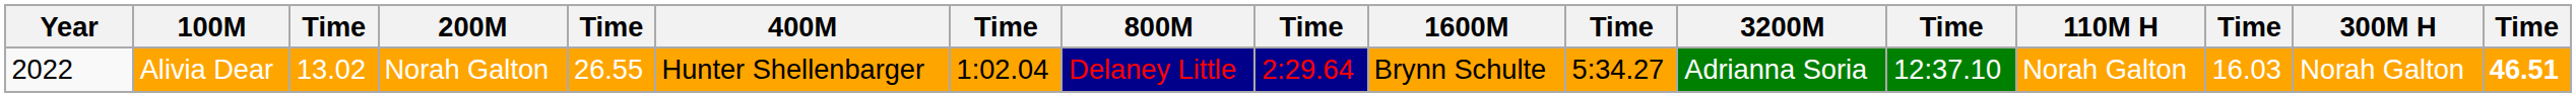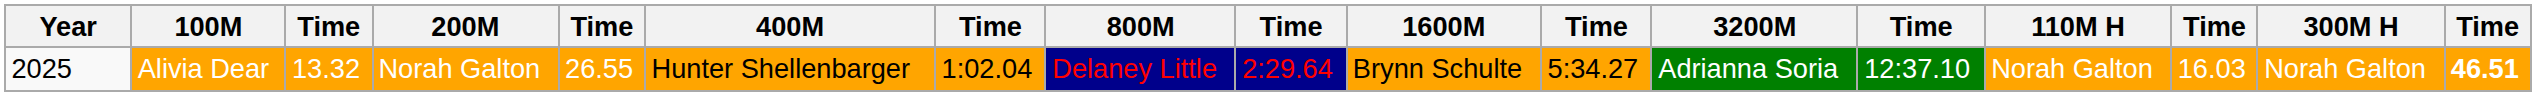Alivia Dear | Year: 2022 -> 2025
Alivia Dear | column 3: 13.02 -> 13.32
